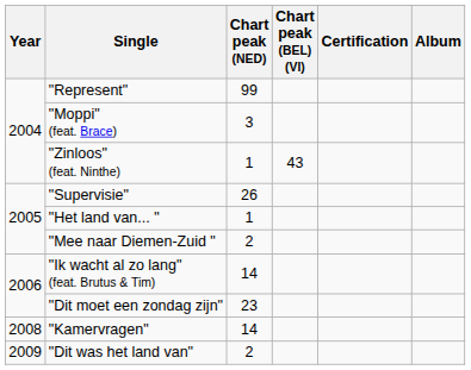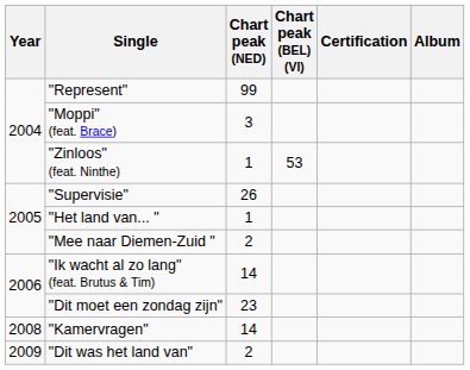"Zinloos" (feat. Ninthe) | Chart peak (BEL) (Vl): 43 -> 53
